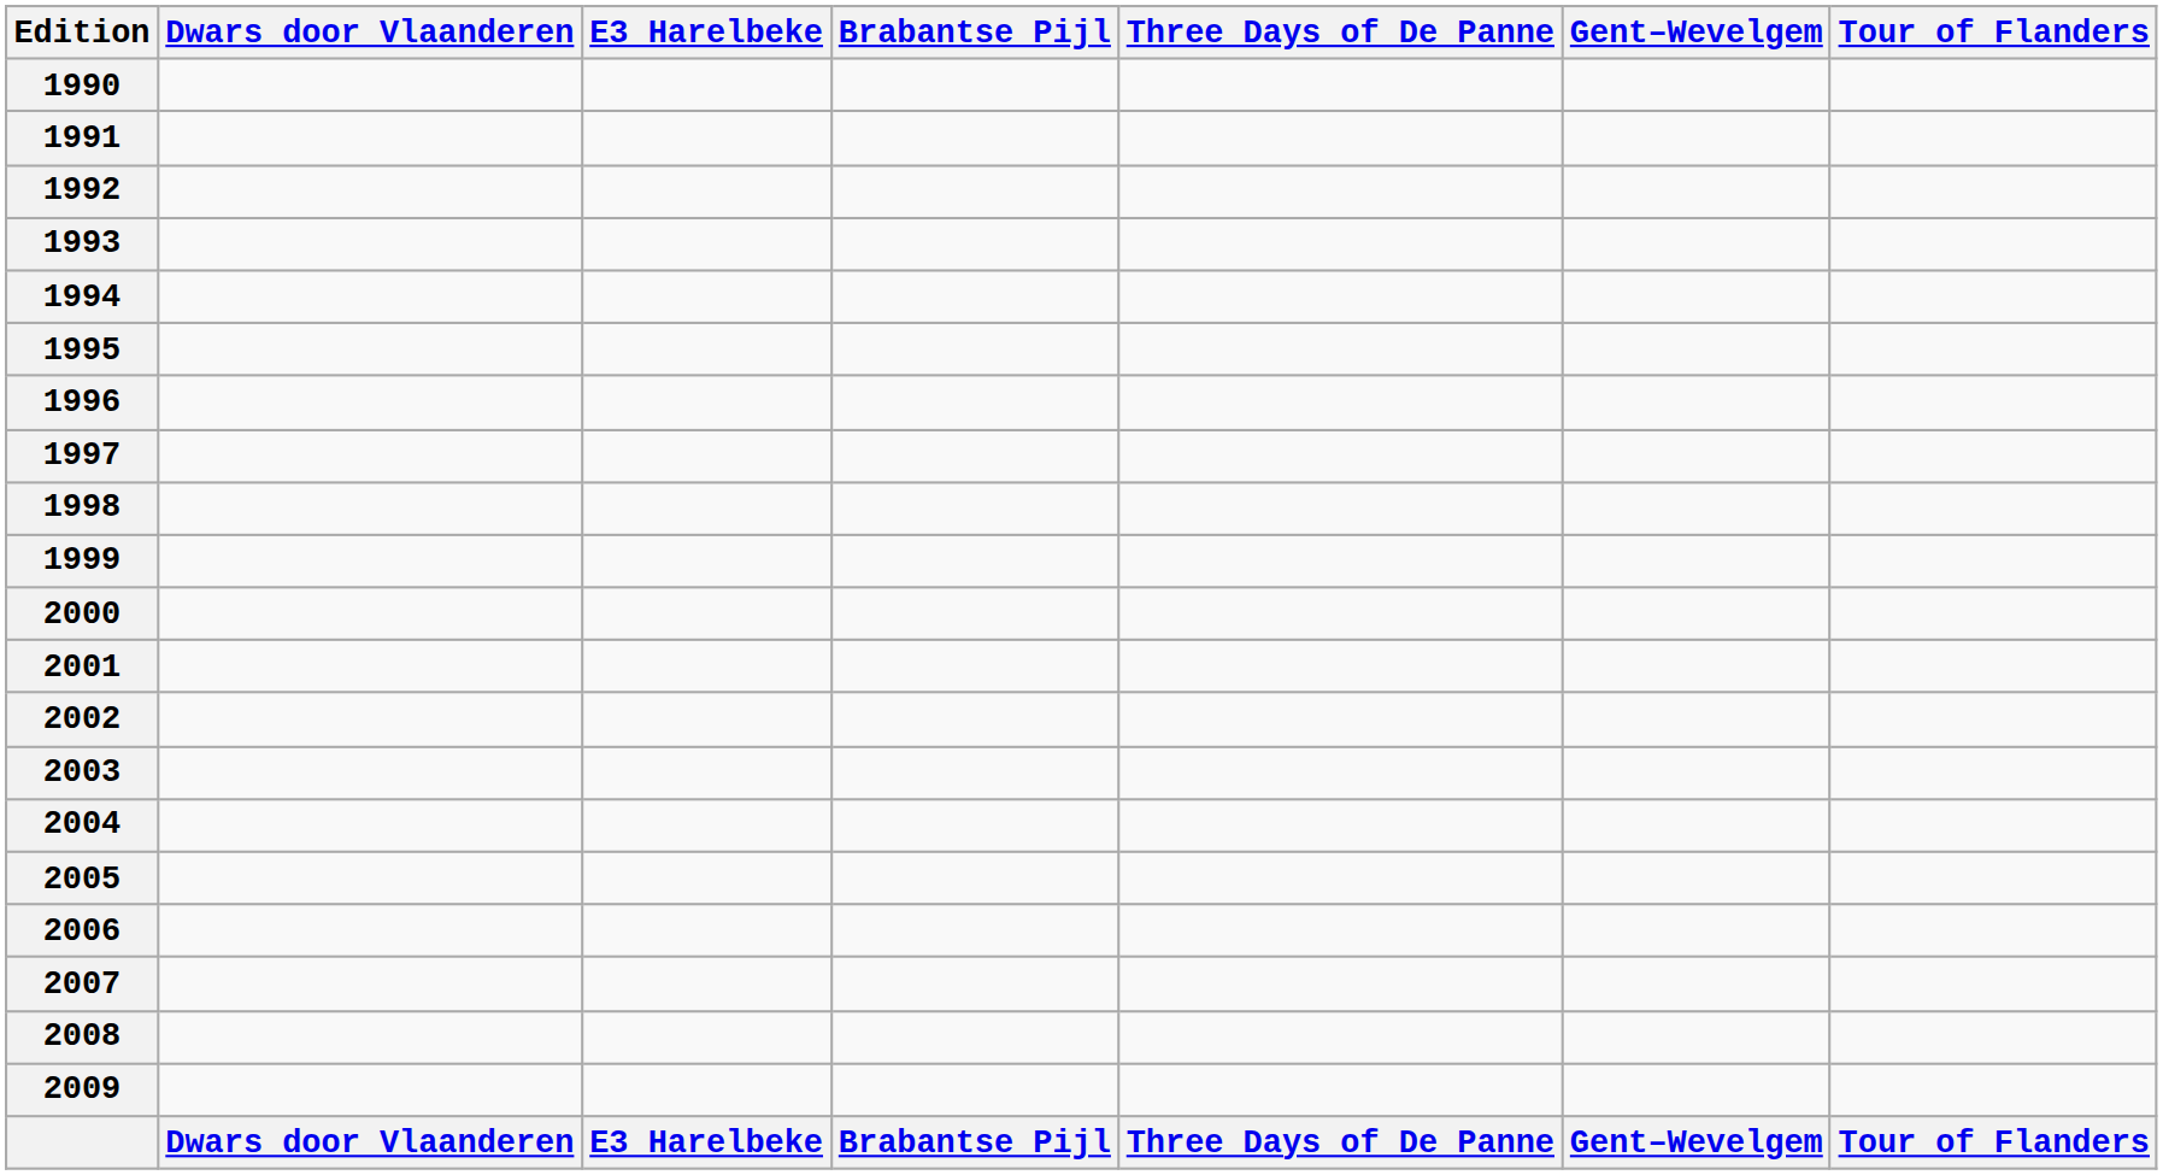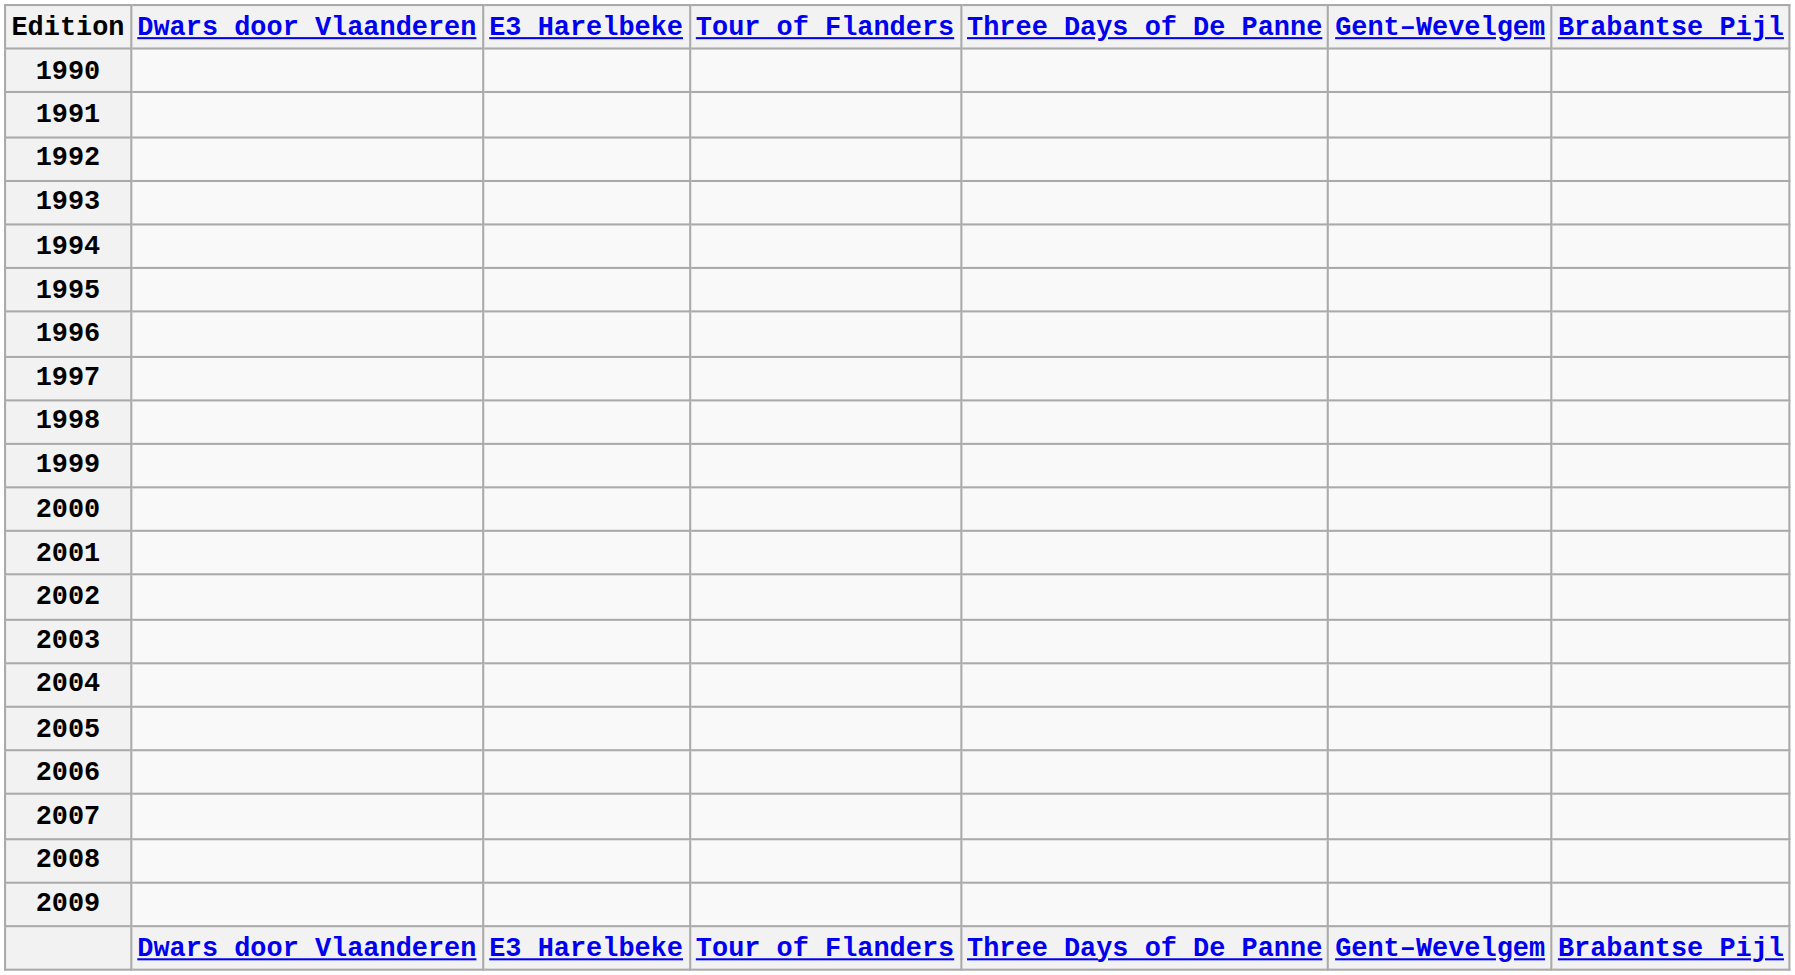columns swapped: Brabantse Pijl <-> Tour of Flanders
